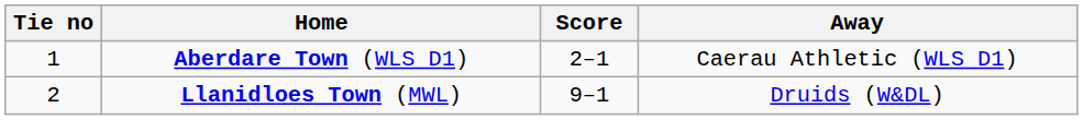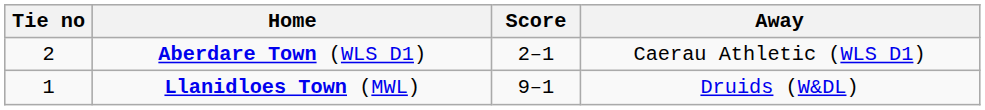Aberdare Town (WLS D1) | Tie no: 1 -> 2
Llanidloes Town (MWL) | Tie no: 2 -> 1
